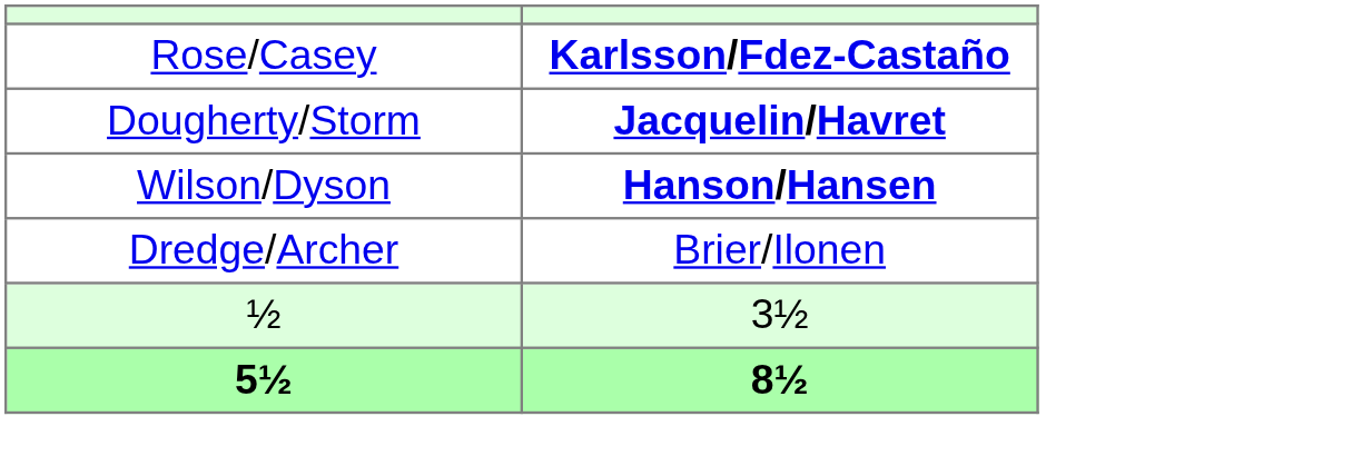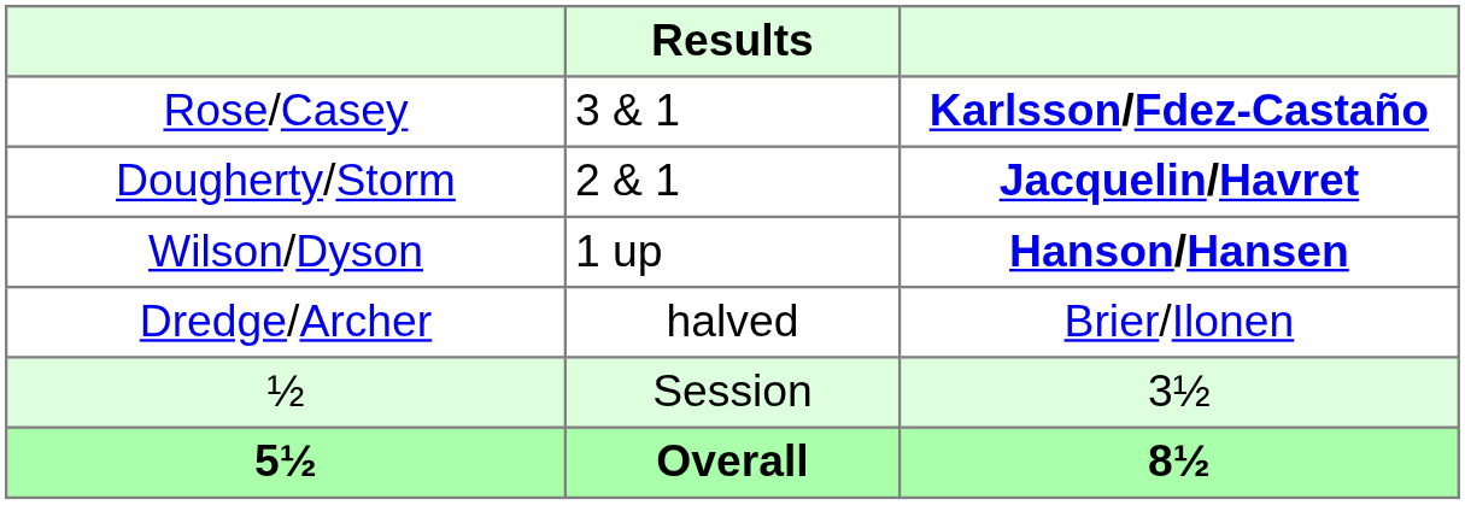+ column: Results | 3 & 1 | 2 & 1 | 1 up | halved | Session | Overall
